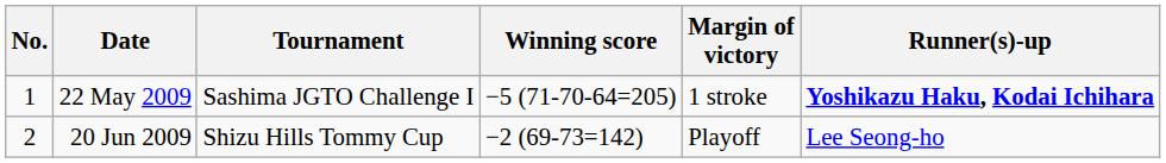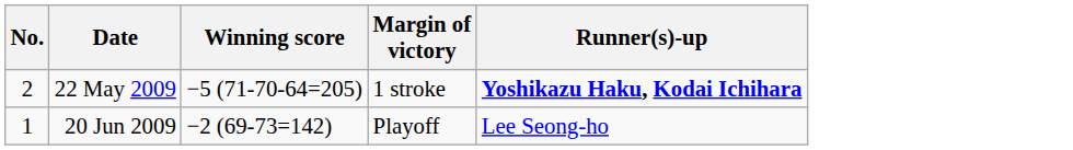- column: Tournament | Sashima JGTO Challenge I | Shizu Hills Tommy Cup
22 May 2009 | No.: 1 -> 2
20 Jun 2009 | No.: 2 -> 1
